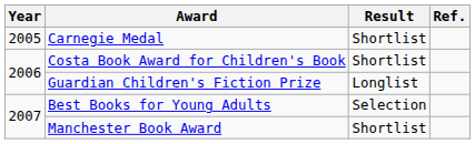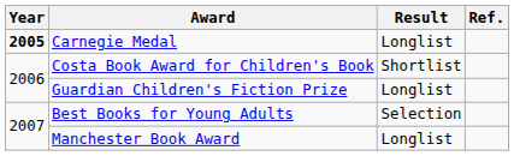Carnegie Medal | Year: normal -> bold
Carnegie Medal | Result: Shortlist -> Longlist
Manchester Book Award | Result: Shortlist -> Longlist
